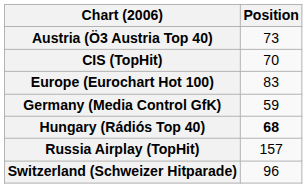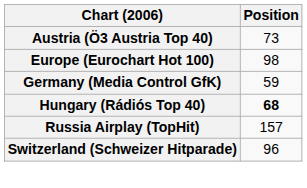- row: CIS (TopHit) | 70
Europe (Eurochart Hot 100) | Position: 83 -> 98
